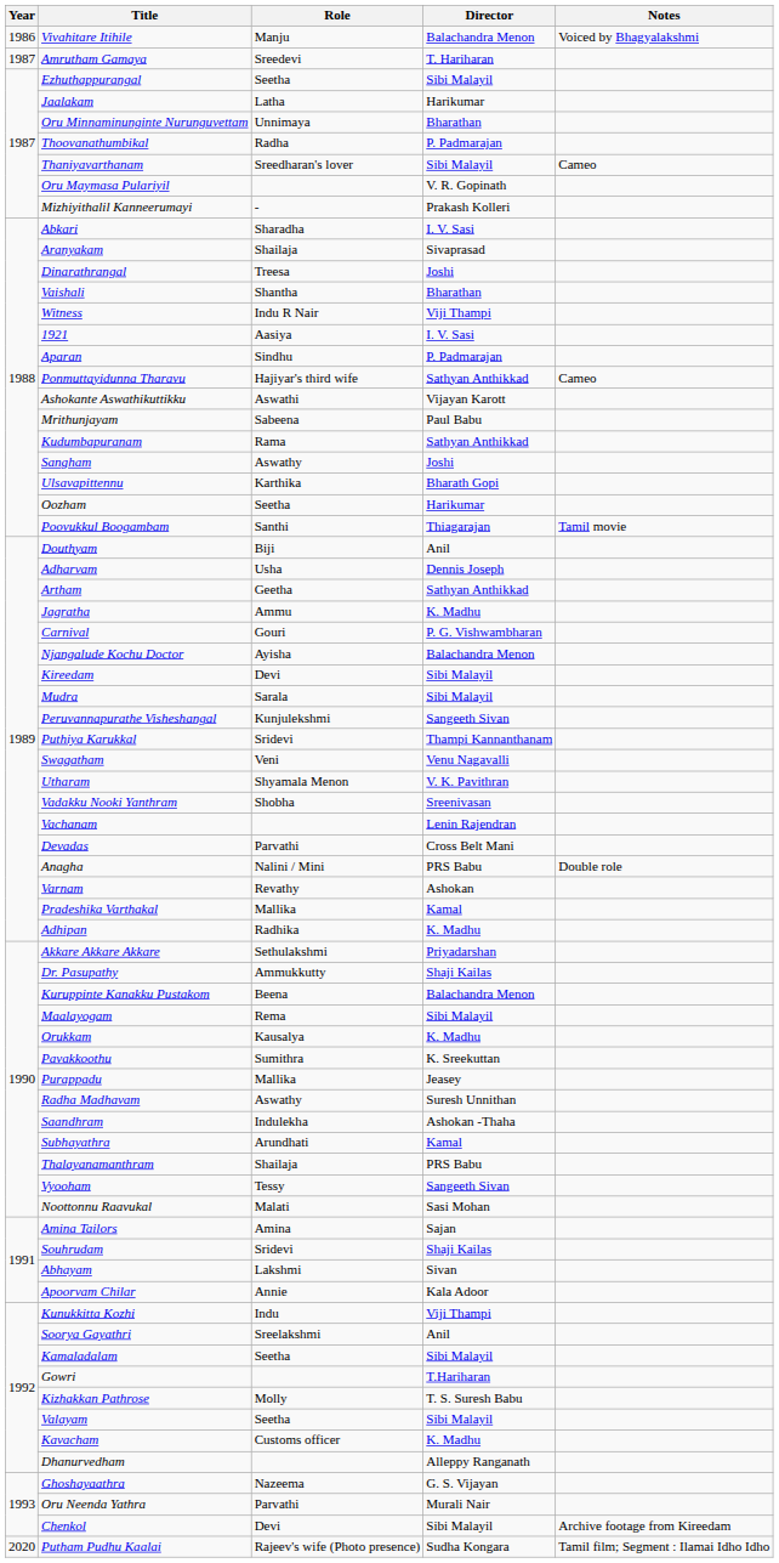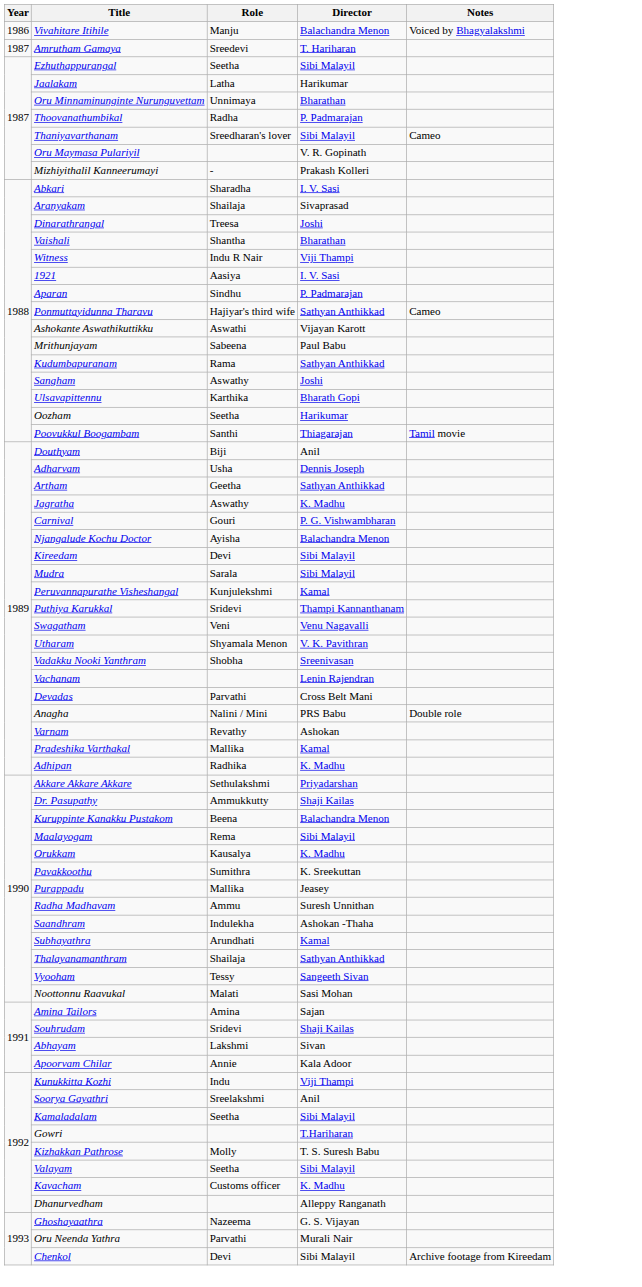Jagratha | Role: Ammu -> Aswathy
Peruvannapurathe Visheshangal | Director: Sangeeth Sivan -> Kamal
Radha Madhavam | Role: Aswathy -> Ammu
Thalayanamanthram | Director: PRS Babu -> Sathyan Anthikkad
- row: 2020 | Putham Pudhu Kaalai | Rajeev's wife (Photo presence) | Sudha Kongara | Tamil film; Segment : Ilamai Idho Idho
